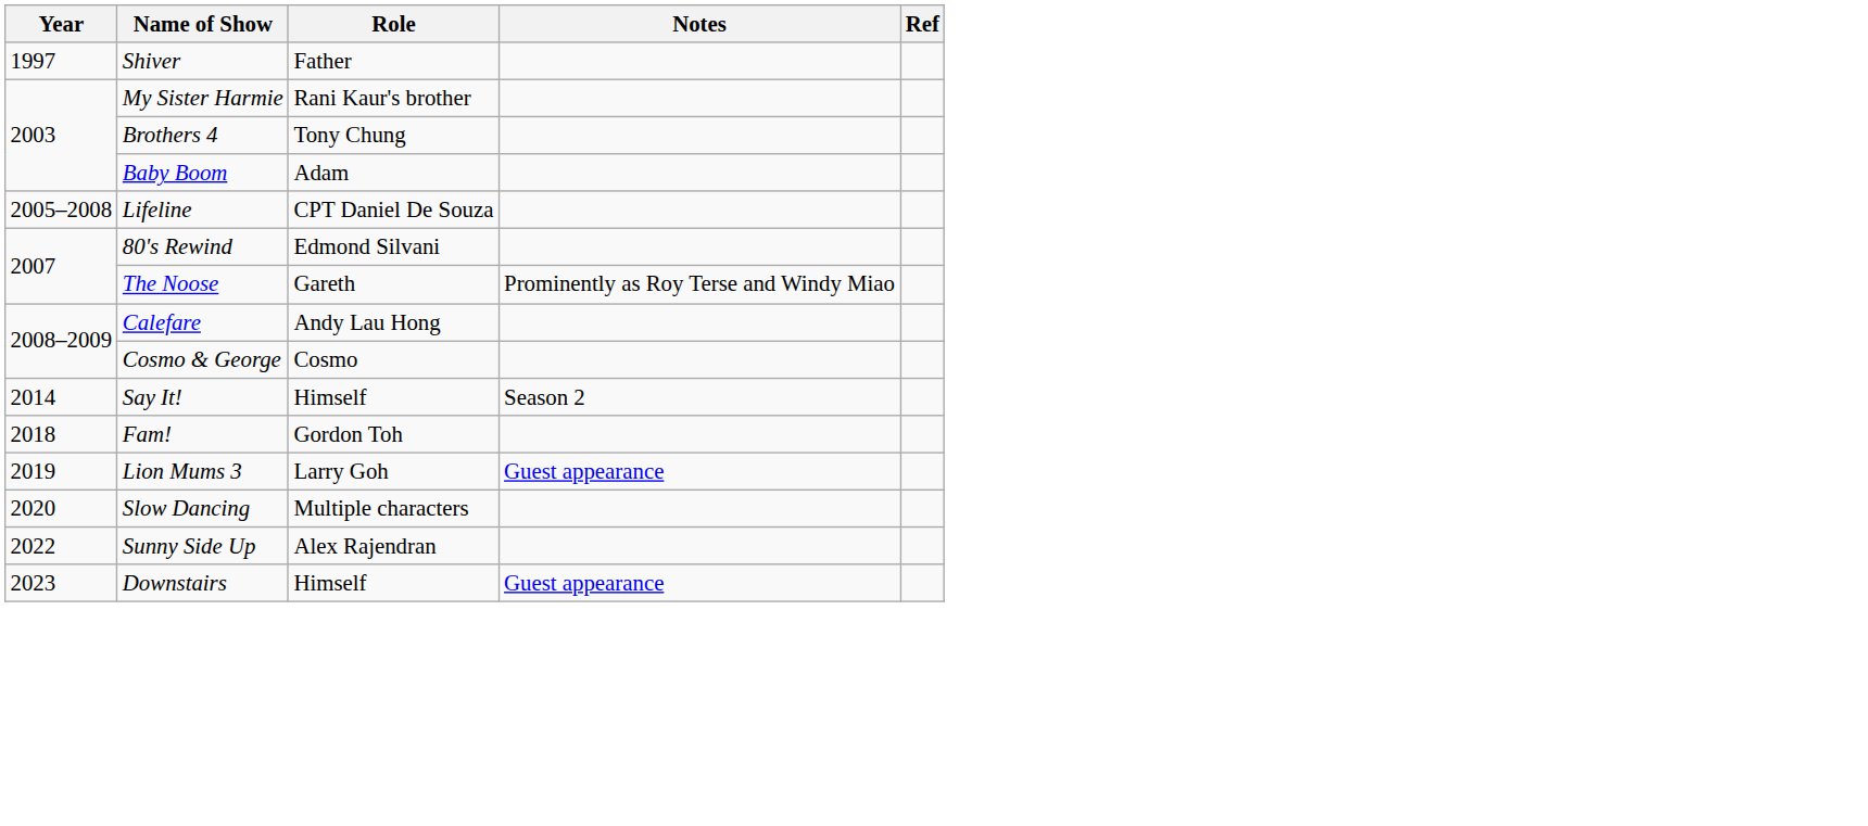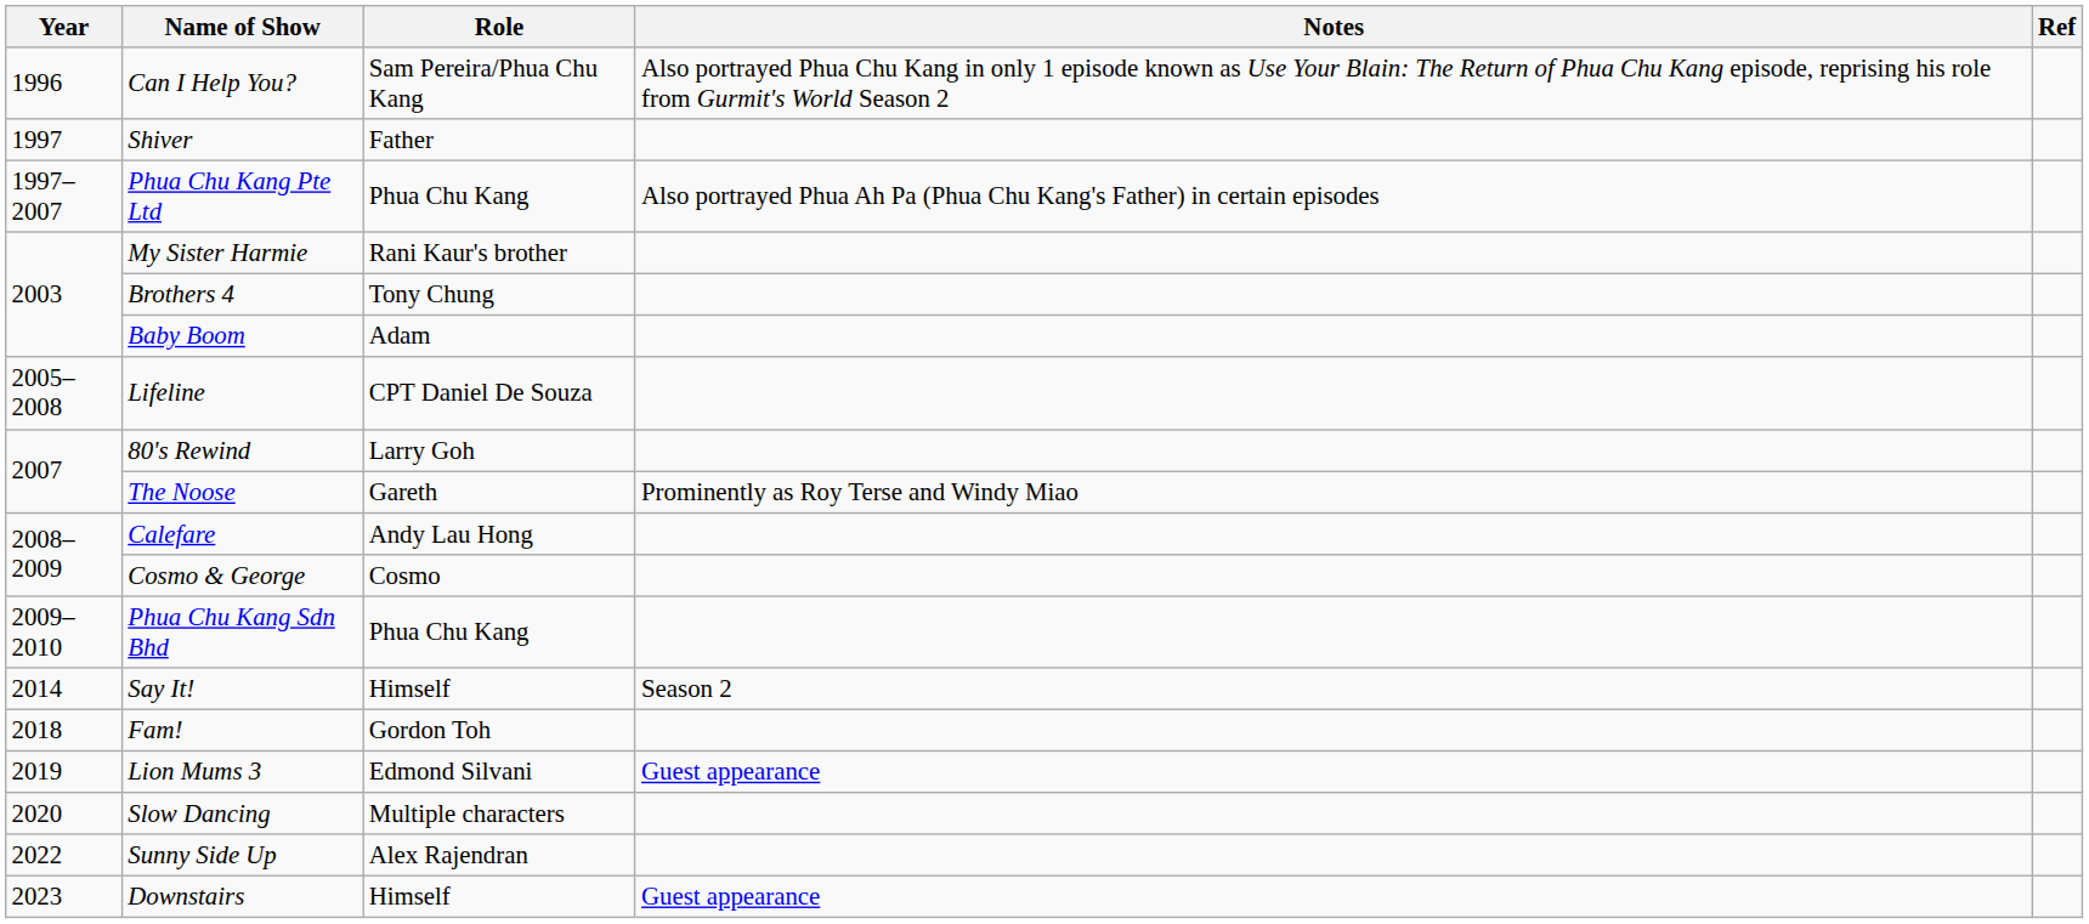+ row: 1996 | Can I Help You? | Sam Pereira/Phua Chu Kang | Also portrayed Phua Chu Kang in only 1 episode known as Use Your Blain: The Return of Phua Chu Kang episode, reprising his role from Gurmit's World Season 2
+ row: 1997–2007 | Phua Chu Kang Pte Ltd | Phua Chu Kang | Also portrayed Phua Ah Pa (Phua Chu Kang's Father) in certain episodes
80's Rewind | Role: Edmond Silvani -> Larry Goh
+ row: 2009–2010 | Phua Chu Kang Sdn Bhd | Phua Chu Kang
Lion Mums 3 | Role: Larry Goh -> Edmond Silvani
